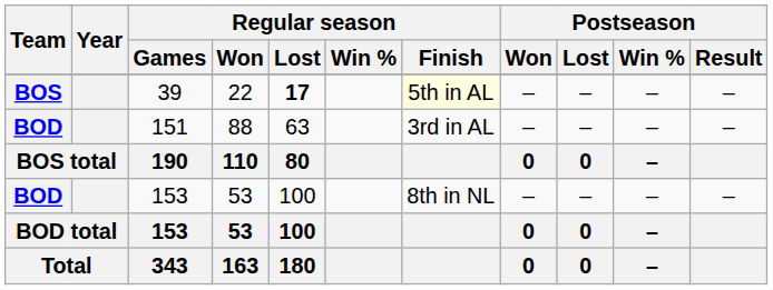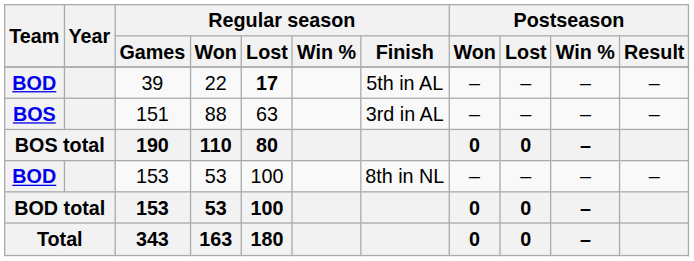39 | Team: BOS -> BOD
39 | Regular season / Finish: lightyellow background -> no background
151 | Team: BOD -> BOS
